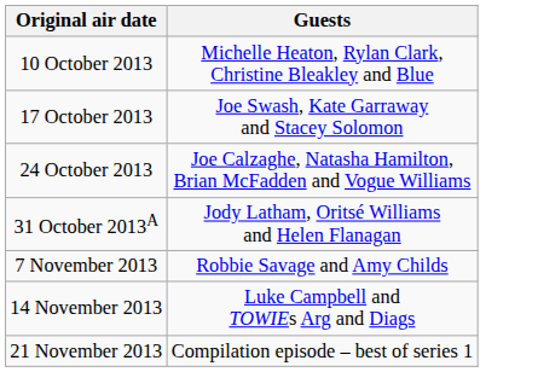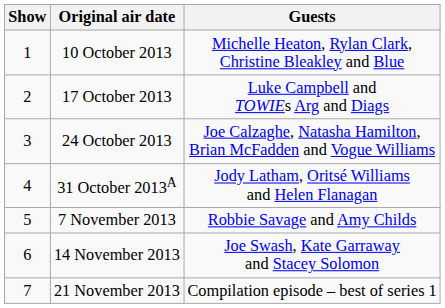+ column: Show | 1 | 2 | 3 | 4 | 5 | 6 | 7
17 October 2013 | Guests: Joe Swash, Kate Garraway and Stacey Solomon -> Luke Campbell and TOWIEs Arg and Diags
14 November 2013 | Guests: Luke Campbell and TOWIEs Arg and Diags -> Joe Swash, Kate Garraway and Stacey Solomon
